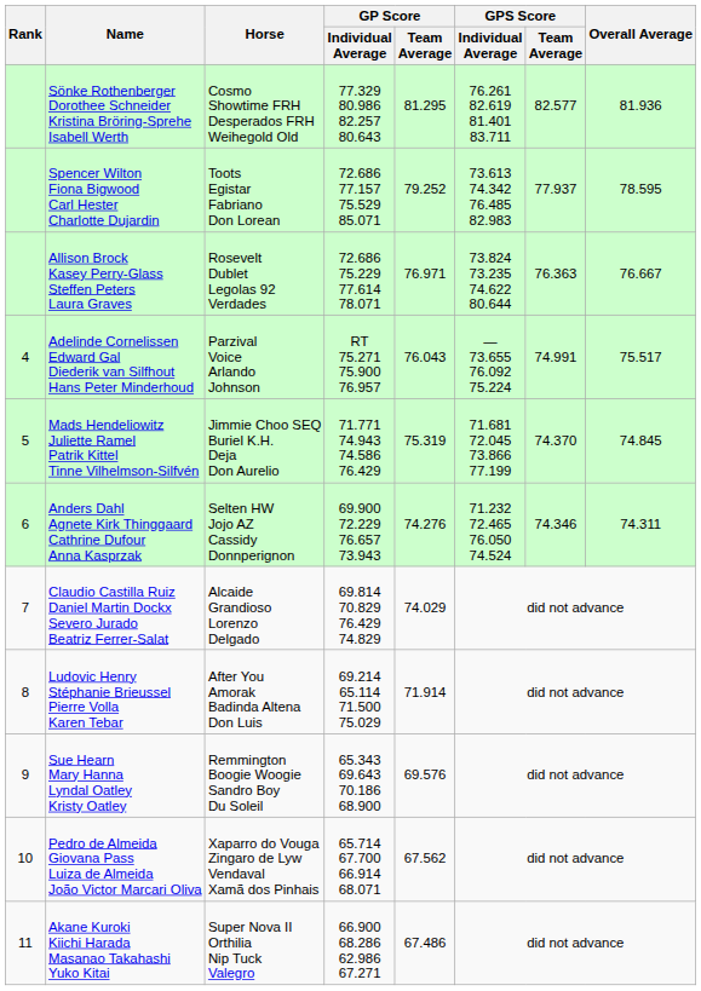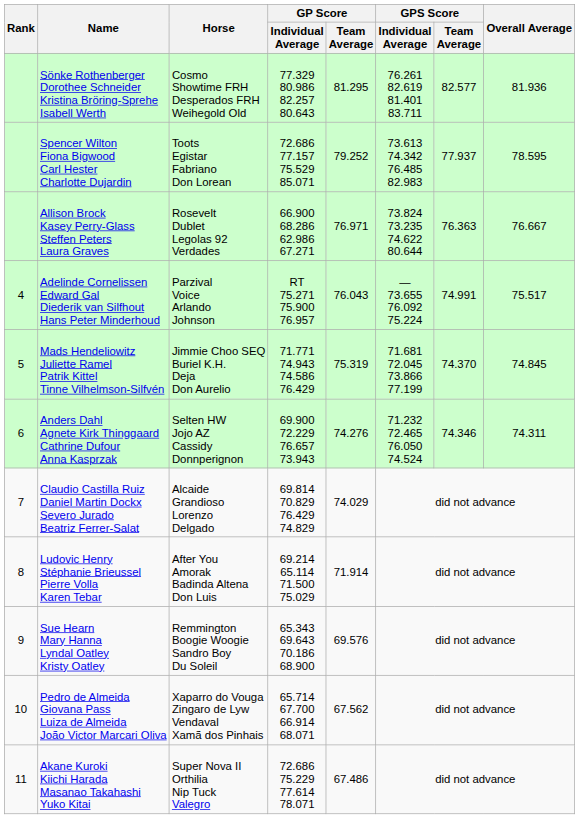Allison Brock Kasey Perry-Glass Steffen Peters Laura Graves | GP Score / Individual Average: 72.686 75.229 77.614 78.071 -> 66.900 68.286 62.986 67.271
Akane Kuroki Kiichi Harada Masanao Takahashi Yuko Kitai | GP Score / Individual Average: 66.900 68.286 62.986 67.271 -> 72.686 75.229 77.614 78.071
